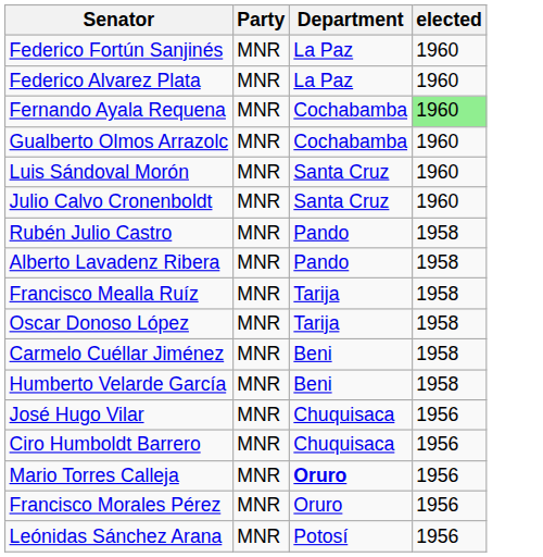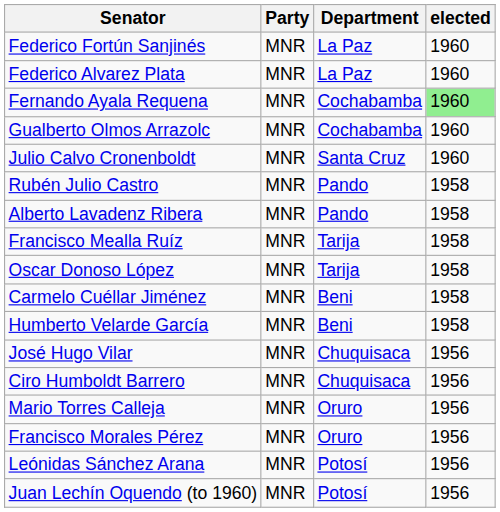- row: Luis Sándoval Morón | MNR | Santa Cruz | 1960
Mario Torres Calleja | Department: bold -> normal
+ row: Juan Lechín Oquendo (to 1960) | MNR | Potosí | 1956
